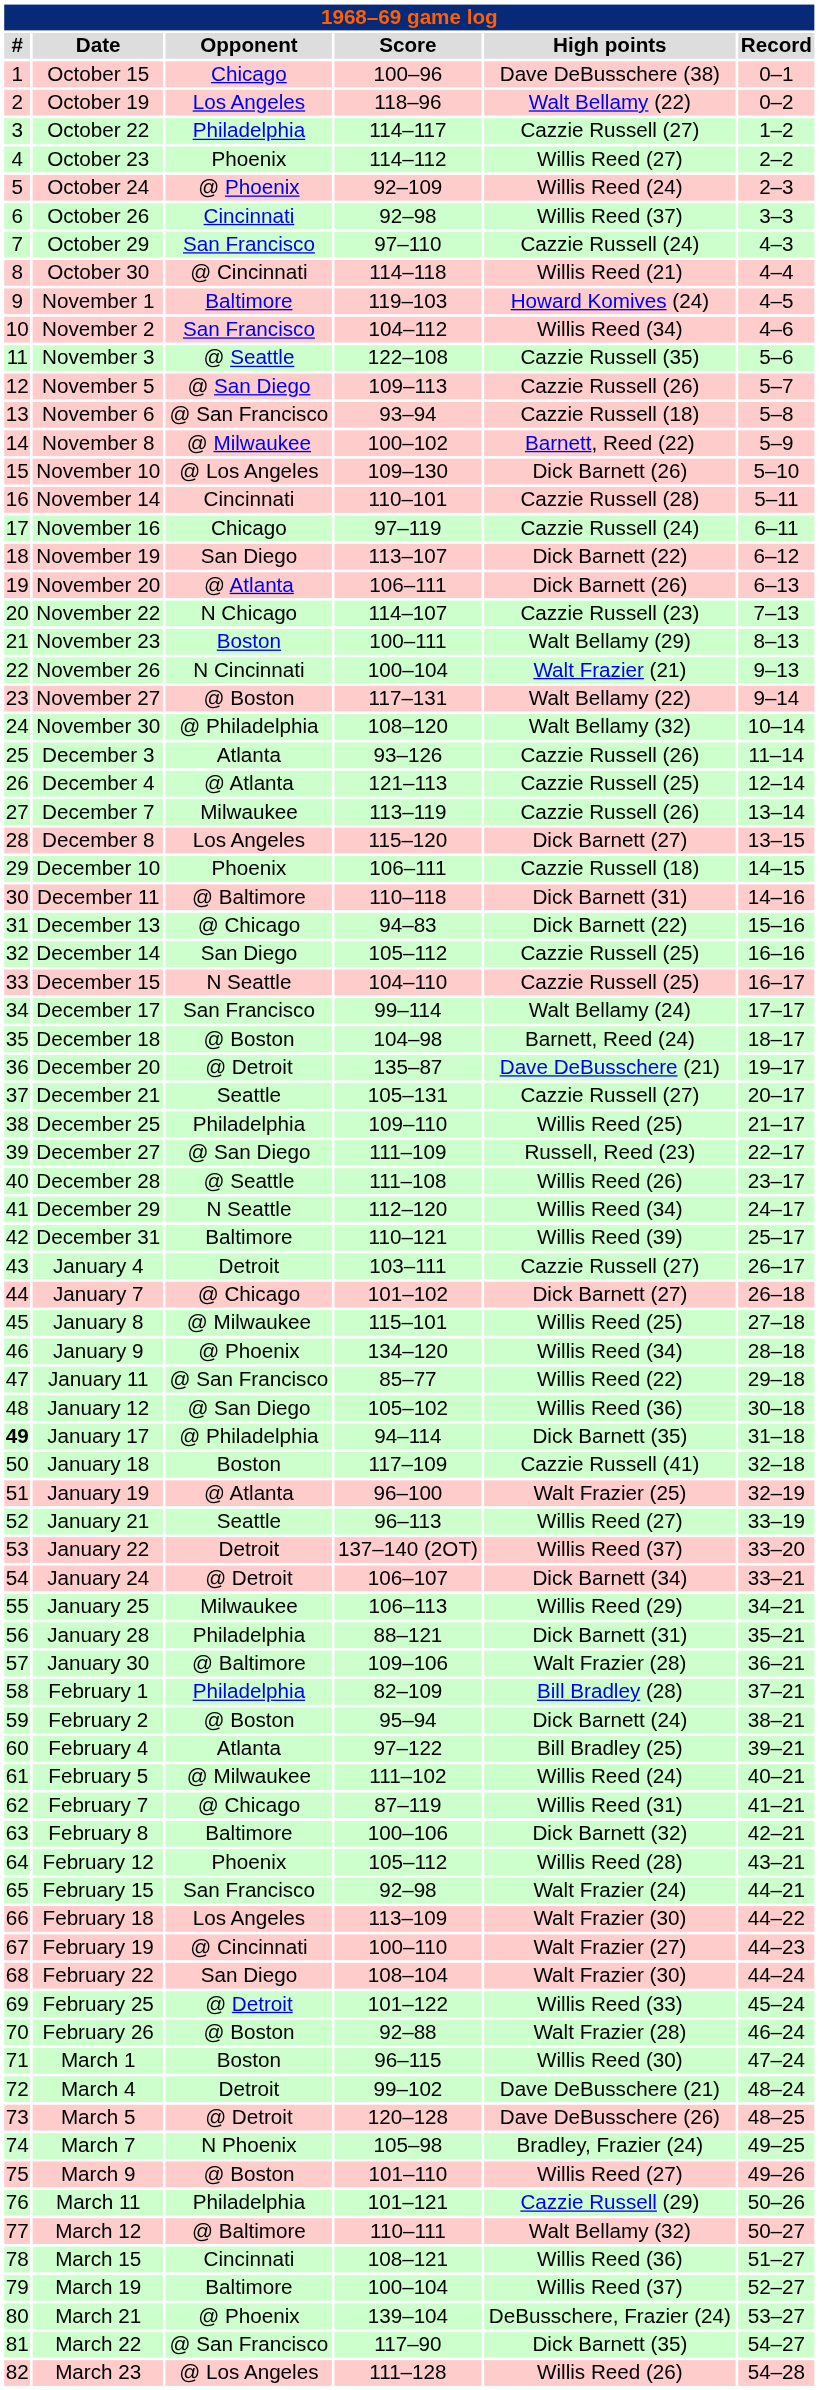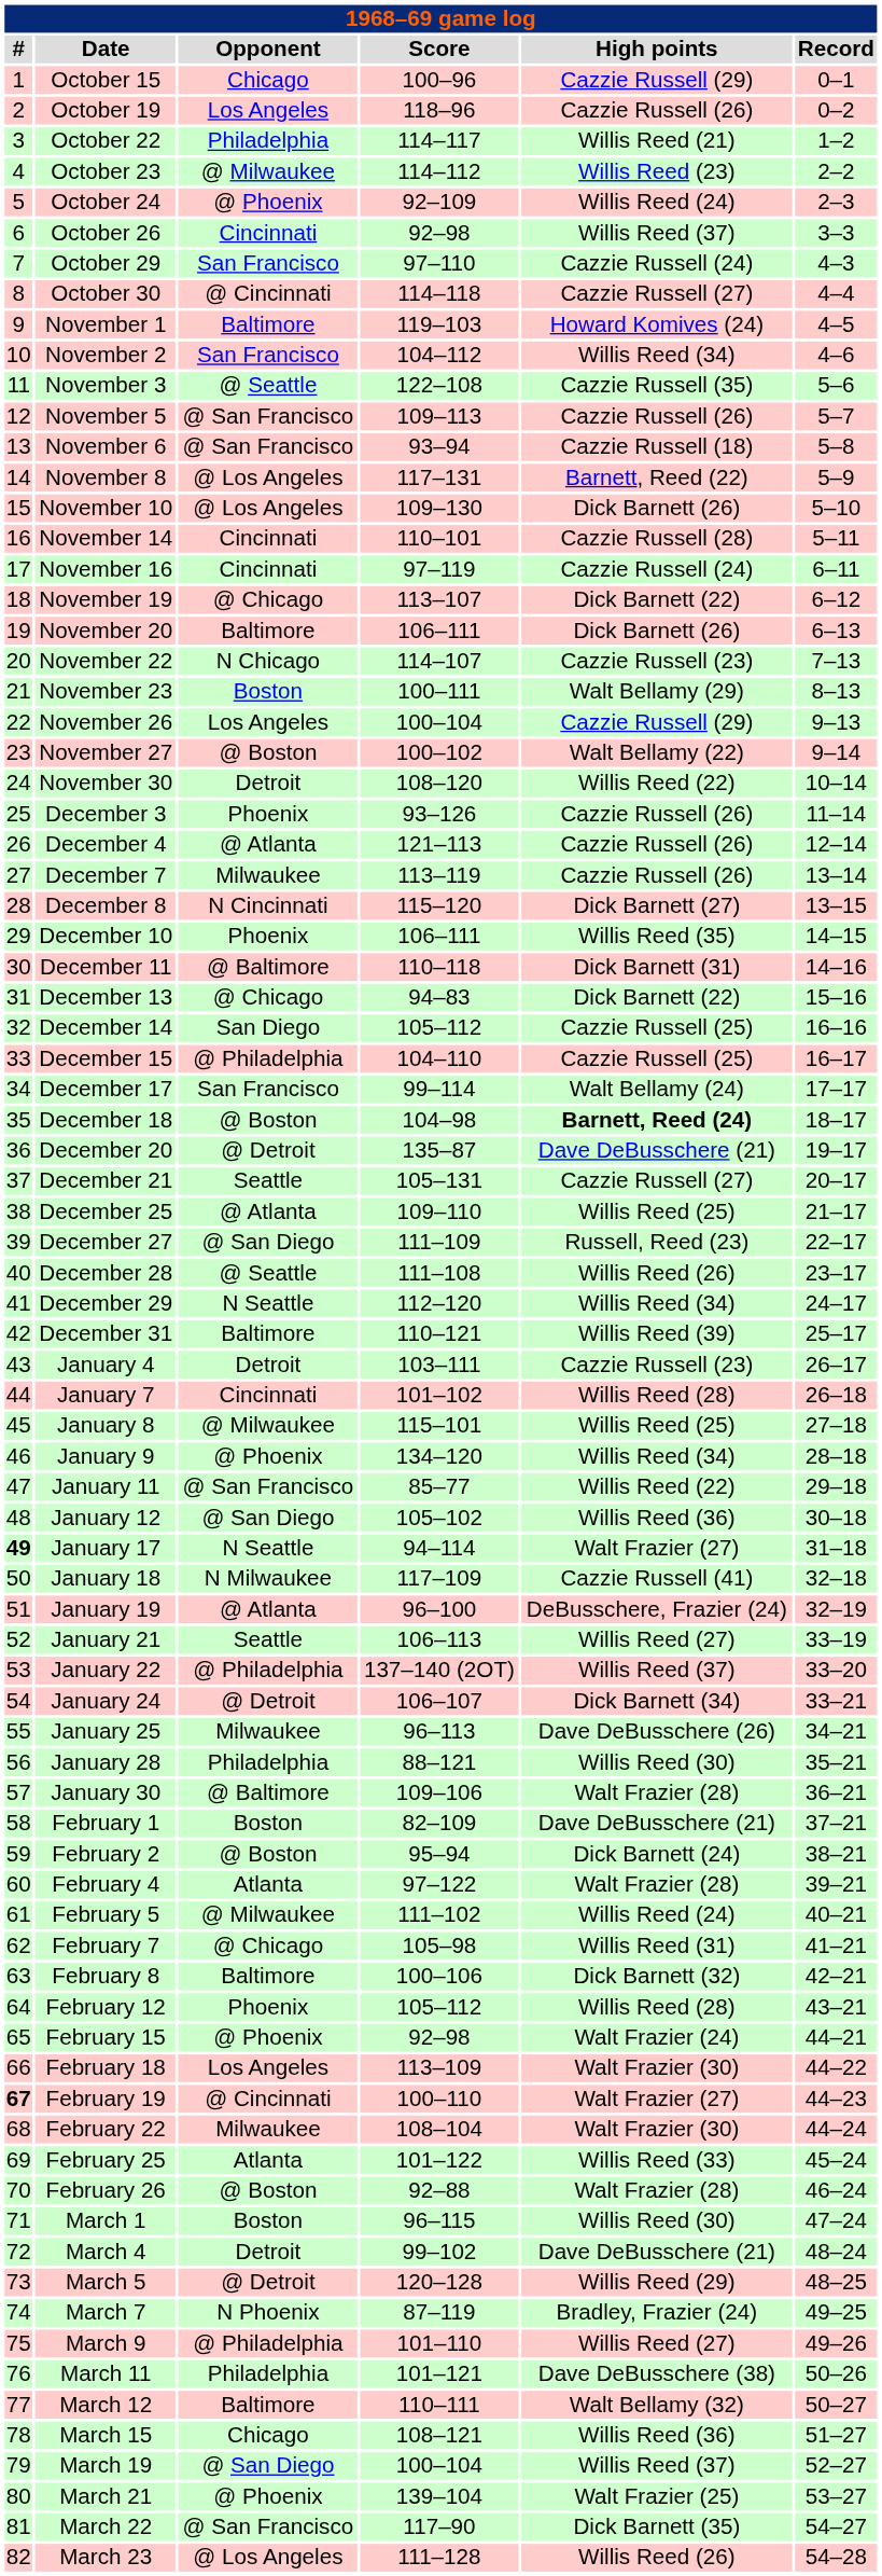October 15 | High points: Dave DeBusschere (38) -> Cazzie Russell (29)
October 19 | High points: Walt Bellamy (22) -> Cazzie Russell (26)
October 22 | High points: Cazzie Russell (27) -> Willis Reed (21)
October 23 | Opponent: Phoenix -> @ Milwaukee
October 23 | High points: Willis Reed (27) -> Willis Reed (23)
October 30 | High points: Willis Reed (21) -> Cazzie Russell (27)
November 5 | Opponent: @ San Diego -> @ San Francisco
November 8 | Opponent: @ Milwaukee -> @ Los Angeles
November 8 | Score: 100–102 -> 117–131
November 16 | Opponent: Chicago -> Cincinnati
November 19 | Opponent: San Diego -> @ Chicago
November 20 | Opponent: @ Atlanta -> Baltimore
November 26 | Opponent: N Cincinnati -> Los Angeles
November 26 | High points: Walt Frazier (21) -> Cazzie Russell (29)
November 27 | Score: 117–131 -> 100–102
November 30 | Opponent: @ Philadelphia -> Detroit
November 30 | High points: Walt Bellamy (32) -> Willis Reed (22)
December 3 | Opponent: Atlanta -> Phoenix
December 4 | High points: Cazzie Russell (25) -> Cazzie Russell (26)
December 8 | Opponent: Los Angeles -> N Cincinnati
December 10 | High points: Cazzie Russell (18) -> Willis Reed (35)
December 15 | Opponent: N Seattle -> @ Philadelphia
December 18 | High points: normal -> bold
December 25 | Opponent: Philadelphia -> @ Atlanta
January 4 | High points: Cazzie Russell (27) -> Cazzie Russell (23)
January 7 | Opponent: @ Chicago -> Cincinnati
January 7 | High points: Dick Barnett (27) -> Willis Reed (28)
January 17 | Opponent: @ Philadelphia -> N Seattle
January 17 | High points: Dick Barnett (35) -> Walt Frazier (27)
January 18 | Opponent: Boston -> N Milwaukee
January 19 | High points: Walt Frazier (25) -> DeBusschere, Frazier (24)
January 21 | Score: 96–113 -> 106–113
January 22 | Opponent: Detroit -> @ Philadelphia
January 25 | Score: 106–113 -> 96–113
January 25 | High points: Willis Reed (29) -> Dave DeBusschere (26)
January 28 | High points: Dick Barnett (31) -> Willis Reed (30)
February 1 | Opponent: Philadelphia -> Boston
February 1 | High points: Bill Bradley (28) -> Dave DeBusschere (21)
February 4 | High points: Bill Bradley (25) -> Walt Frazier (28)
February 7 | Score: 87–119 -> 105–98
February 15 | Opponent: San Francisco -> @ Phoenix
February 19 | #: normal -> bold
February 22 | Opponent: San Diego -> Milwaukee
February 25 | Opponent: @ Detroit -> Atlanta
March 5 | High points: Dave DeBusschere (26) -> Willis Reed (29)
March 7 | Score: 105–98 -> 87–119
March 9 | Opponent: @ Boston -> @ Philadelphia
March 11 | High points: Cazzie Russell (29) -> Dave DeBusschere (38)
March 12 | Opponent: @ Baltimore -> Baltimore
March 15 | Opponent: Cincinnati -> Chicago
March 19 | Opponent: Baltimore -> @ San Diego
March 21 | High points: DeBusschere, Frazier (24) -> Walt Frazier (25)
